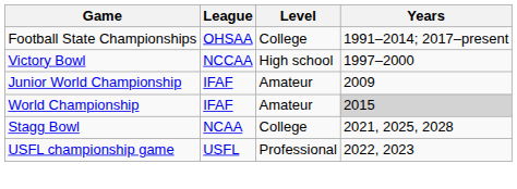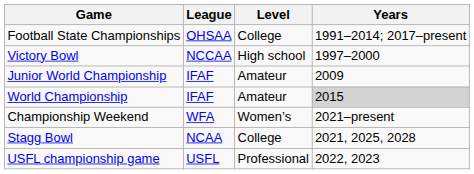+ row: Championship Weekend | WFA | Women’s | 2021–present
